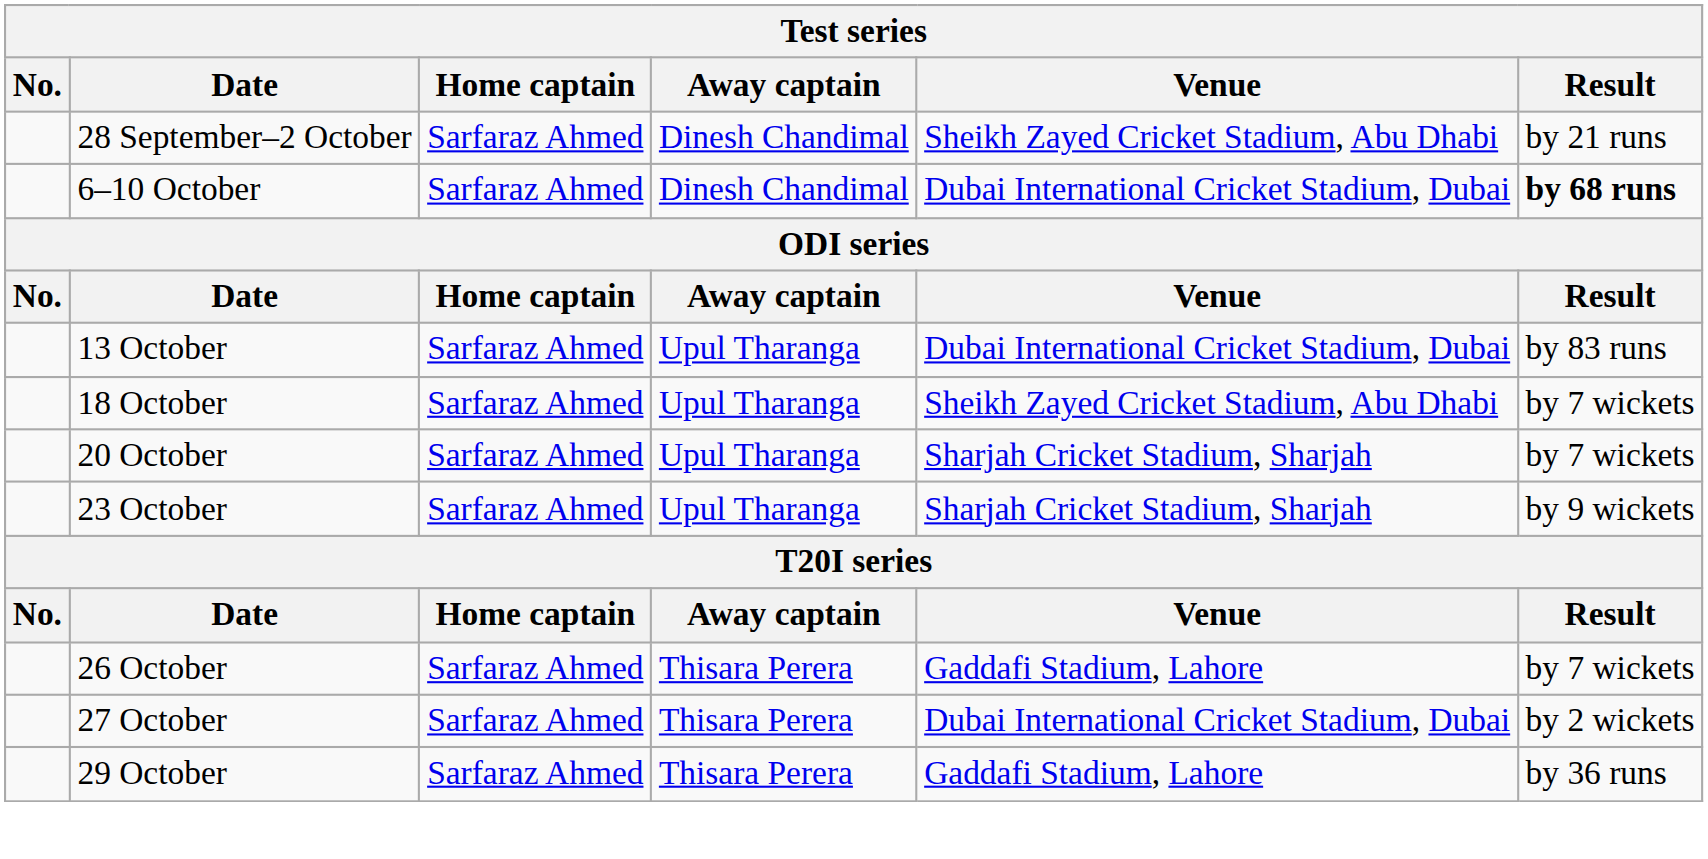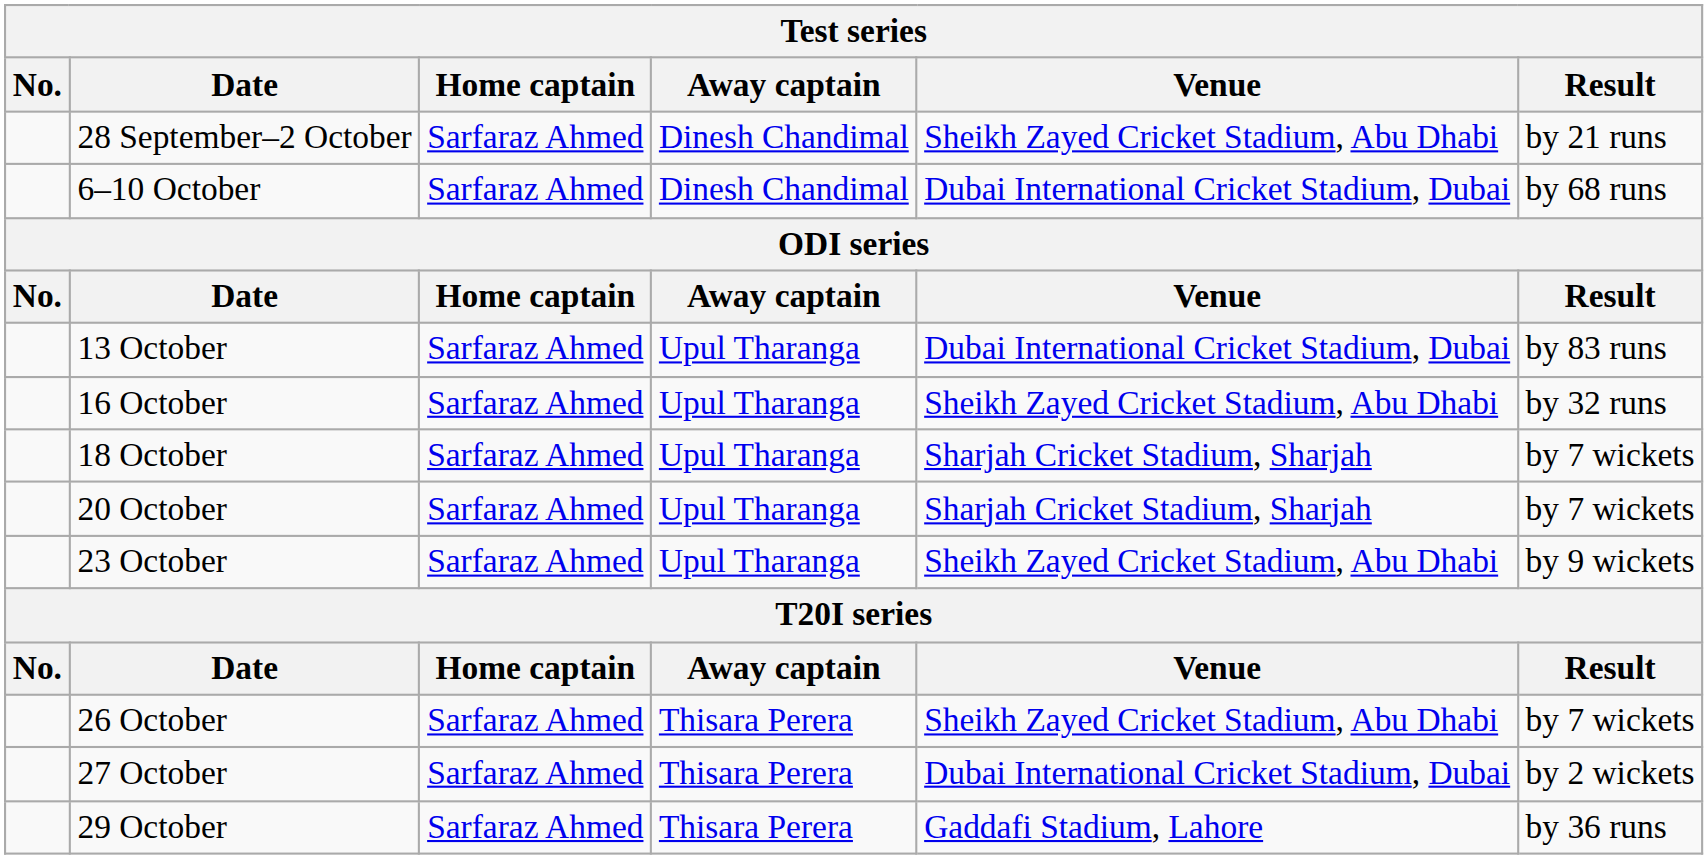6–10 October | Result: bold -> normal
+ row: 16 October | Sarfaraz Ahmed | Upul Tharanga | Sheikh Zayed Cricket Stadium, Abu Dhabi | by 32 runs
18 October | Venue: Sheikh Zayed Cricket Stadium, Abu Dhabi -> Sharjah Cricket Stadium, Sharjah
23 October | Venue: Sharjah Cricket Stadium, Sharjah -> Sheikh Zayed Cricket Stadium, Abu Dhabi
26 October | Venue: Gaddafi Stadium, Lahore -> Sheikh Zayed Cricket Stadium, Abu Dhabi
